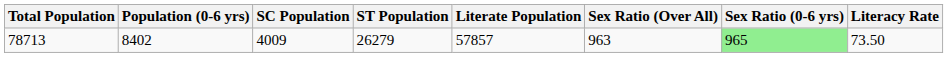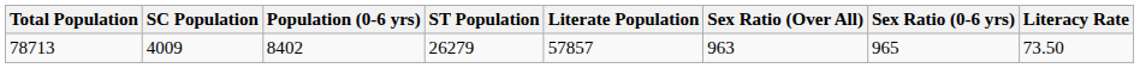columns swapped: Population (0-6 yrs) <-> SC Population
78713 | Sex Ratio (0-6 yrs): lightgreen background -> no background
